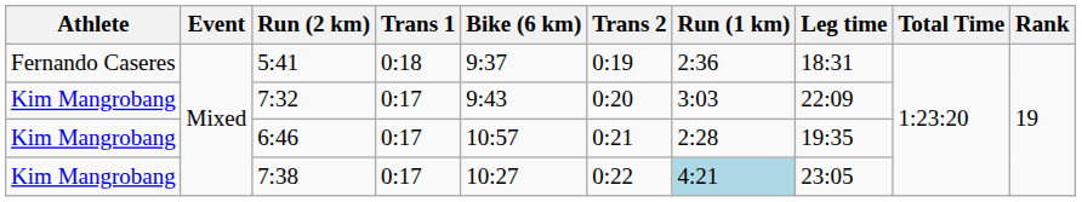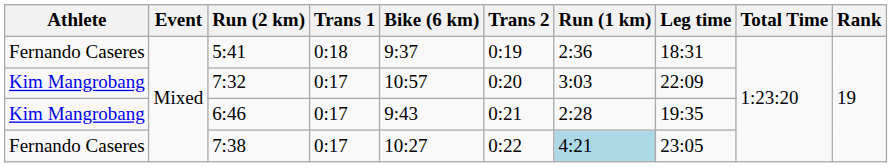7:32 | Bike (6 km): 9:43 -> 10:57
6:46 | Bike (6 km): 10:57 -> 9:43
7:38 | Athlete: Kim Mangrobang -> Fernando Caseres
